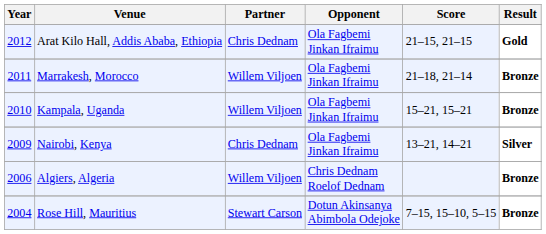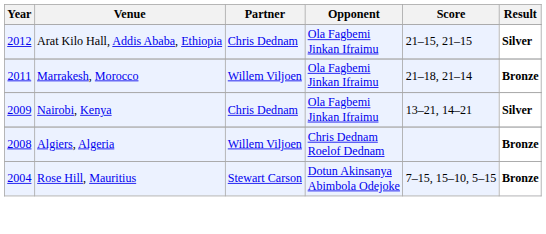Arat Kilo Hall, Addis Ababa, Ethiopia | Result: Gold -> Silver
- row: 2010 | Kampala, Uganda | Willem Viljoen | Ola Fagbemi Jinkan Ifraimu | 15–21, 15–21 | Bronze
Algiers, Algeria | Year: 2006 -> 2008
